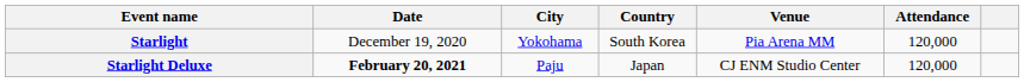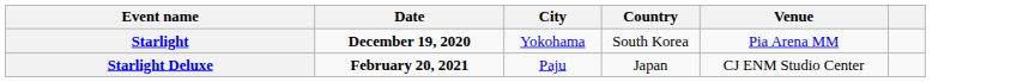- column: Attendance | 120,000 | 120,000
Starlight | Date: normal -> bold
